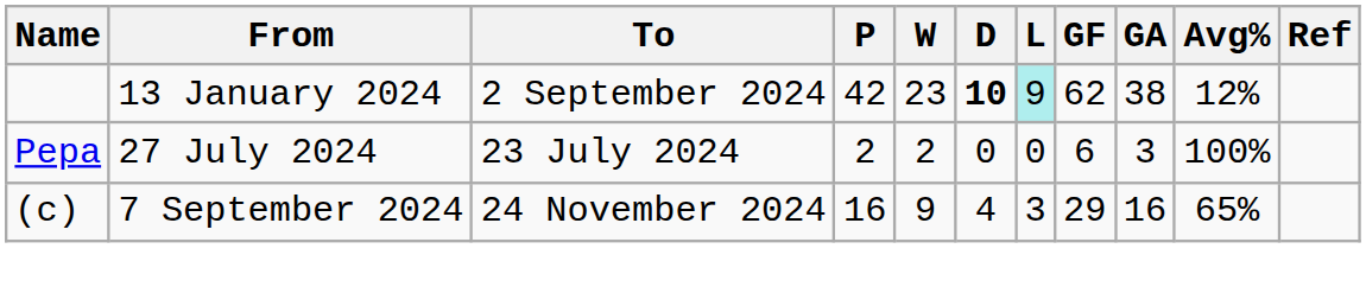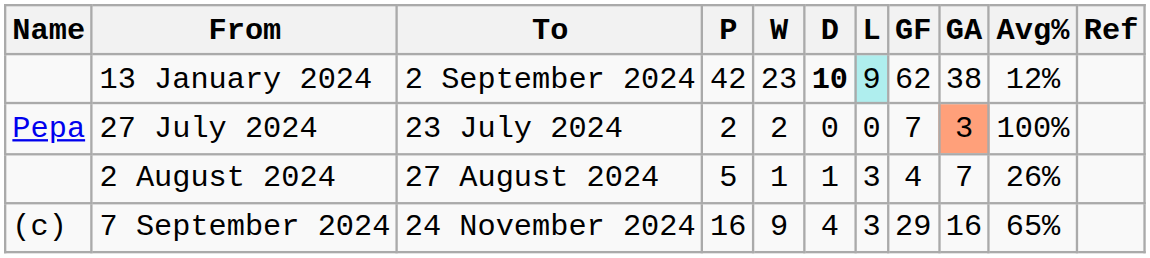27 July 2024 | GF: 6 -> 7
27 July 2024 | GA: no background -> lightsalmon background
+ row: 2 August 2024 | 27 August 2024 | 5 | 1 | 1 | 3 | 4 | 7 | 26%
